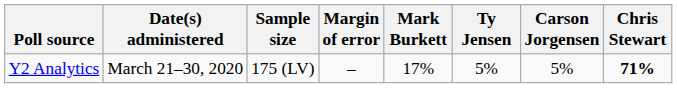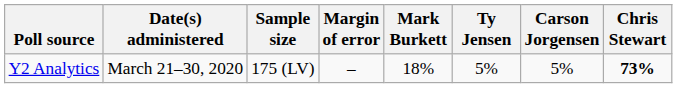Y2 Analytics | Mark Burkett: 17% -> 18%
Y2 Analytics | Chris Stewart: 71% -> 73%
